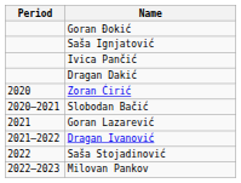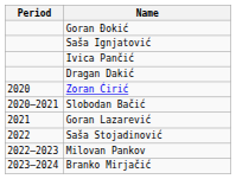- row: 2021–2022 | Dragan Ivanović
+ row: 2023–2024 | Branko Mirjačić
